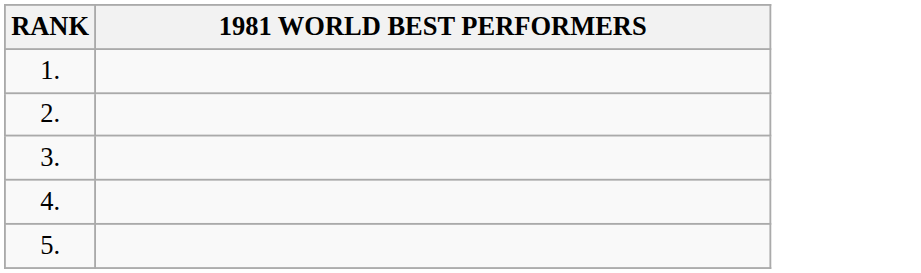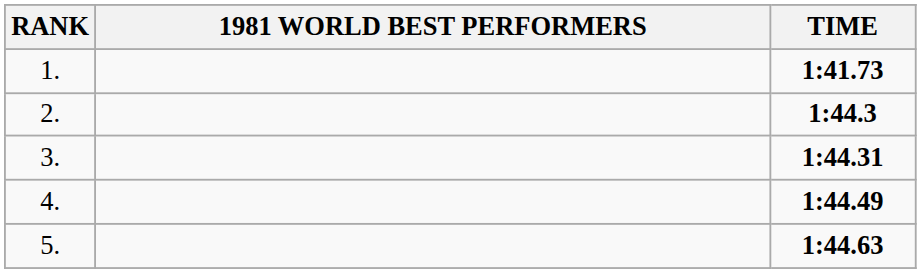+ column: TIME | 1:41.73 | 1:44.3 | 1:44.31 | 1:44.49 | 1:44.63
